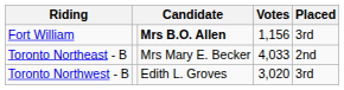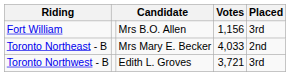Fort William | column 3: bold -> normal
Toronto Northwest - B | Votes: 3,020 -> 3,721
